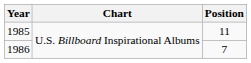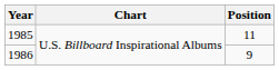1986 | Position: 7 -> 9
